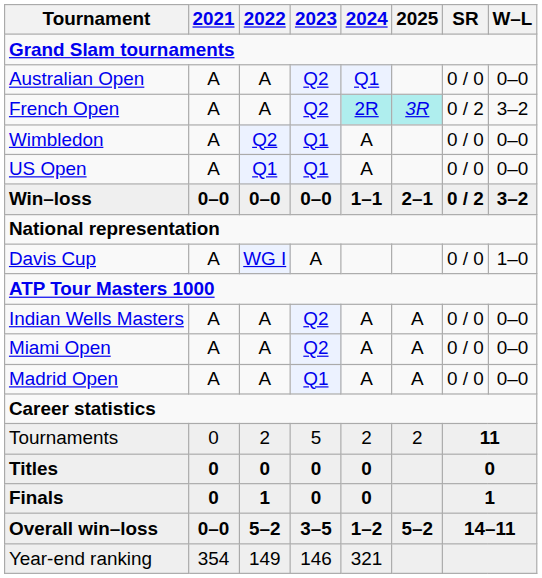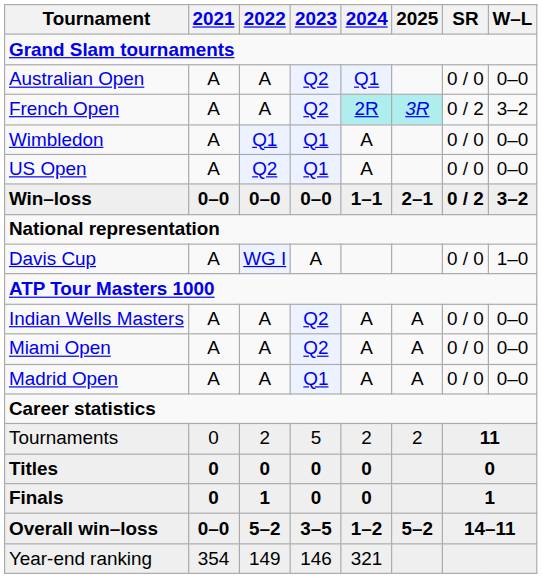Wimbledon | 2022: Q2 -> Q1
US Open | 2022: Q1 -> Q2
